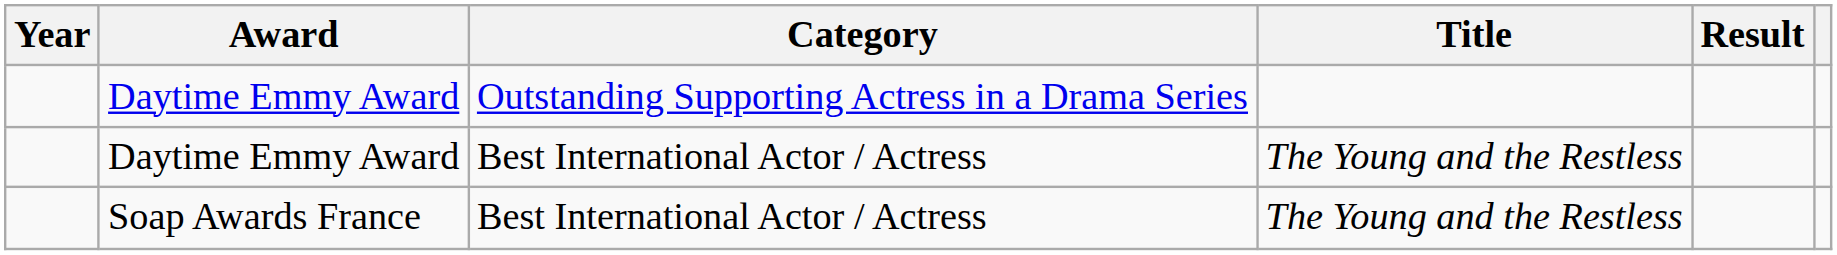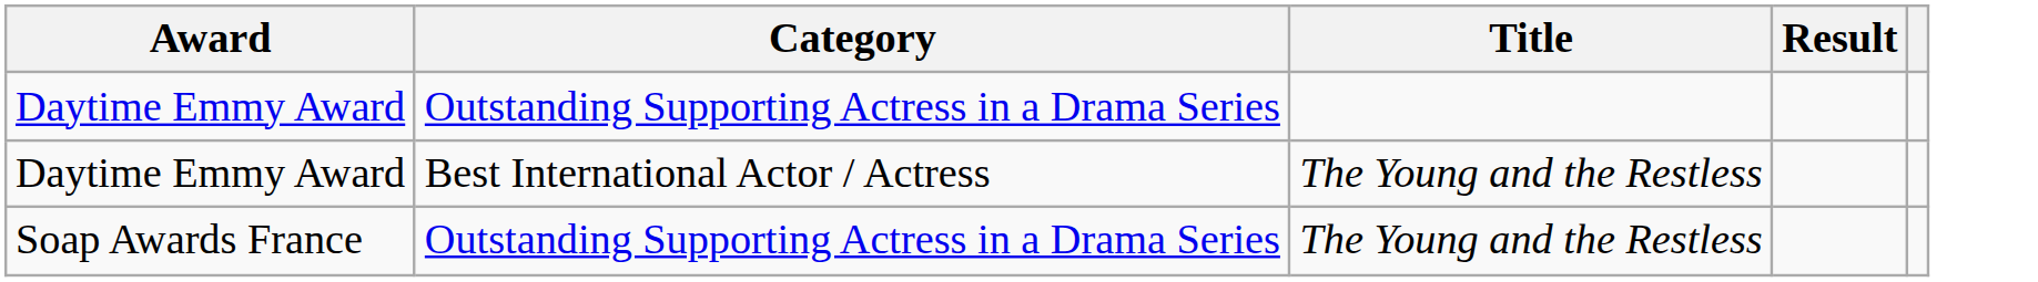- column: Year
Soap Awards France | Category: Best International Actor / Actress -> Outstanding Supporting Actress in a Drama Series
